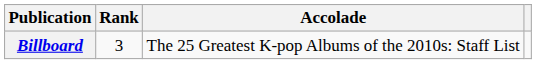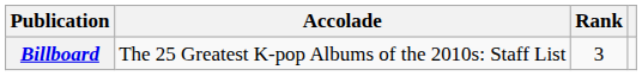columns swapped: Accolade <-> Rank
